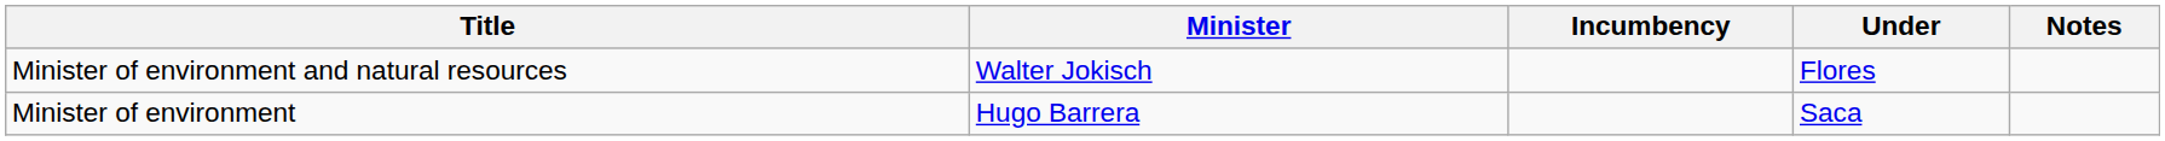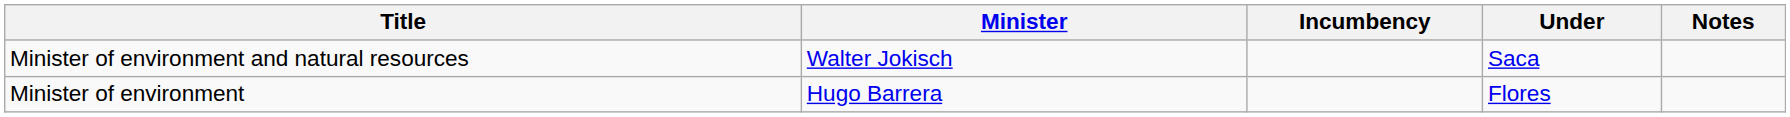Minister of environment and natural resources | Under: Flores -> Saca
Minister of environment | Under: Saca -> Flores
